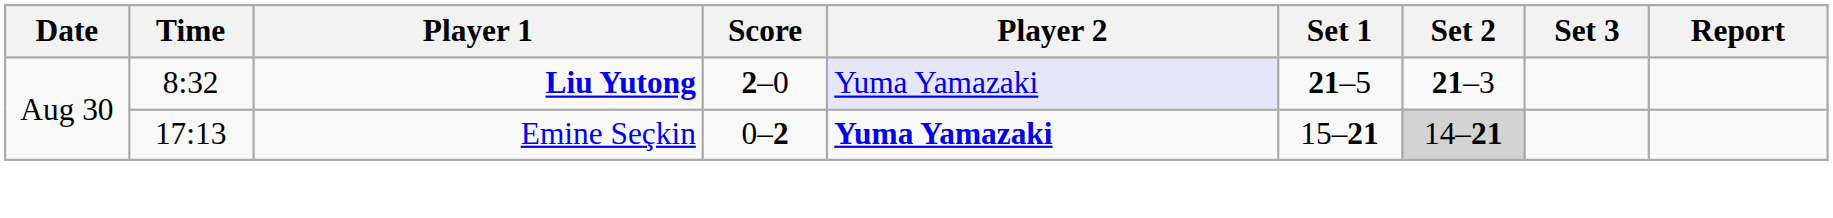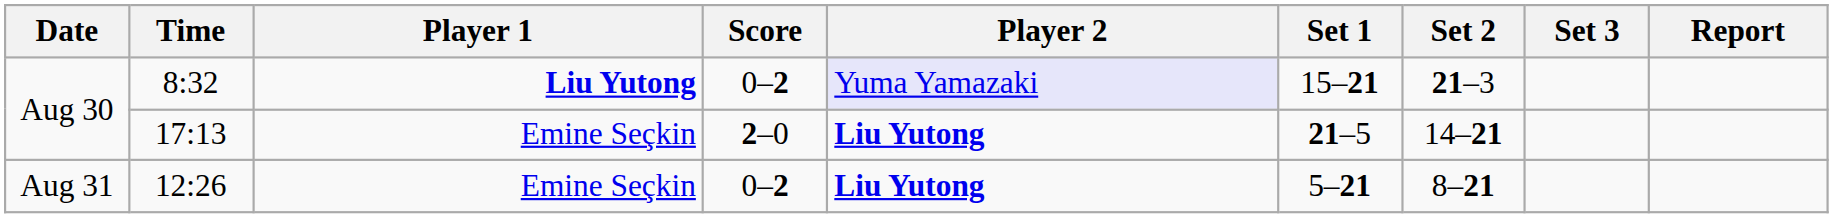8:32 | Score: 2–0 -> 0–2
8:32 | Set 1: 21–5 -> 15–21
17:13 | Score: 0–2 -> 2–0
17:13 | Player 2: Yuma Yamazaki -> Liu Yutong
17:13 | Set 1: 15–21 -> 21–5
17:13 | Set 2: lightgrey background -> no background
+ row: Aug 31 | 12:26 | Emine Seçkin | 0–2 | Liu Yutong | 5–21 | 8–21
